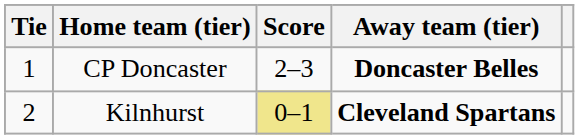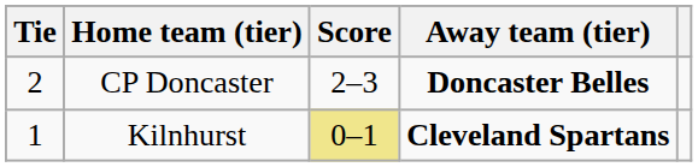CP Doncaster | Tie: 1 -> 2
Kilnhurst | Tie: 2 -> 1
